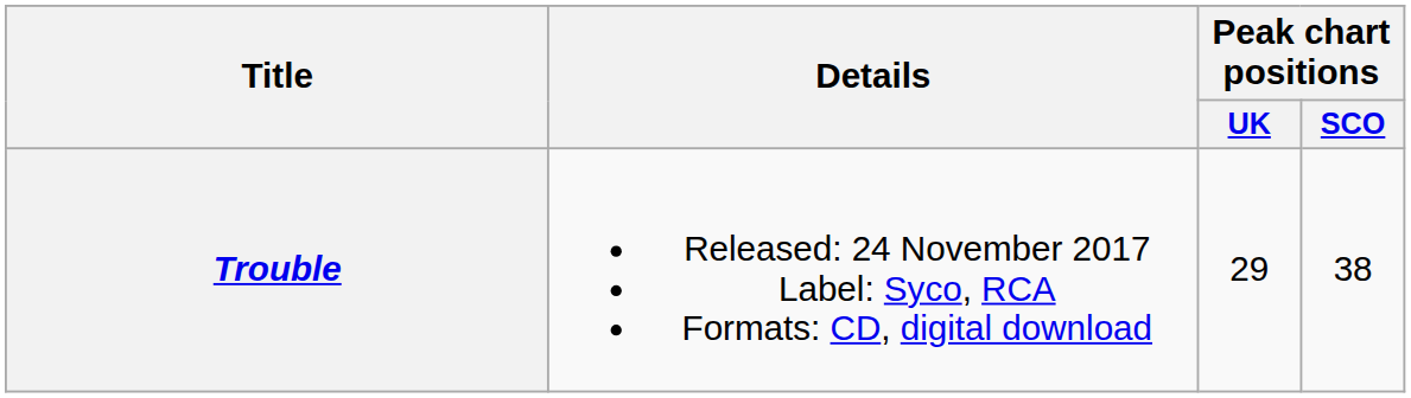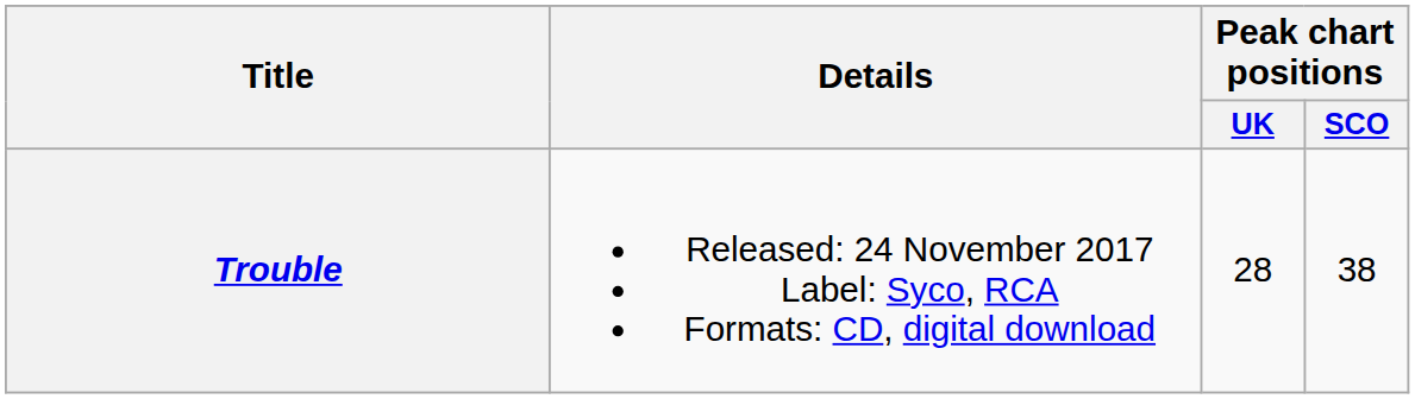Trouble | Peak chart positions / UK: 29 -> 28
